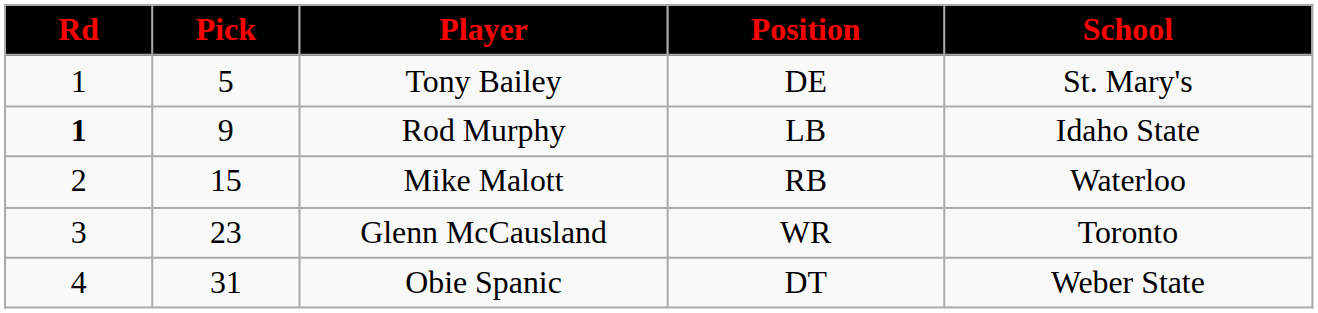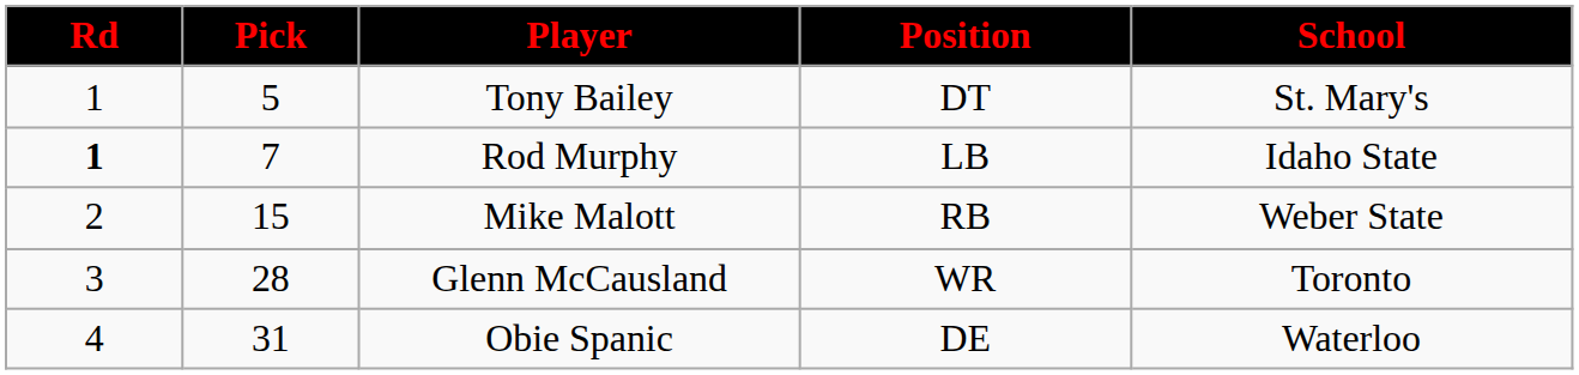Tony Bailey | Position: DE -> DT
Rod Murphy | Pick: 9 -> 7
Mike Malott | School: Waterloo -> Weber State
Glenn McCausland | Pick: 23 -> 28
Obie Spanic | Position: DT -> DE
Obie Spanic | School: Weber State -> Waterloo
